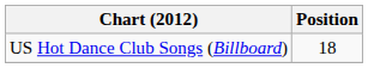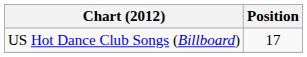US Hot Dance Club Songs (Billboard) | Position: 18 -> 17
